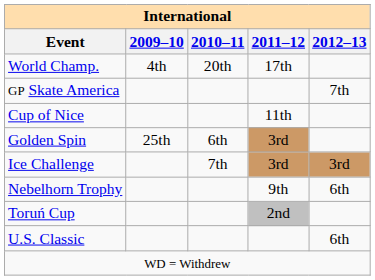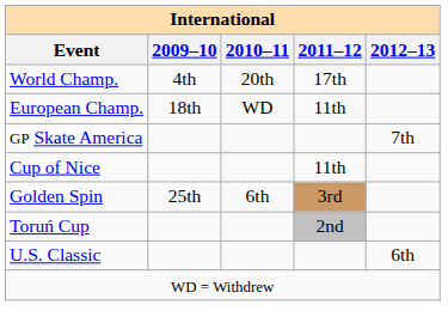+ row: European Champ. | 18th | WD | 11th
- row: Ice Challenge | 7th | 3rd | 3rd
- row: Nebelhorn Trophy | 9th | 6th
